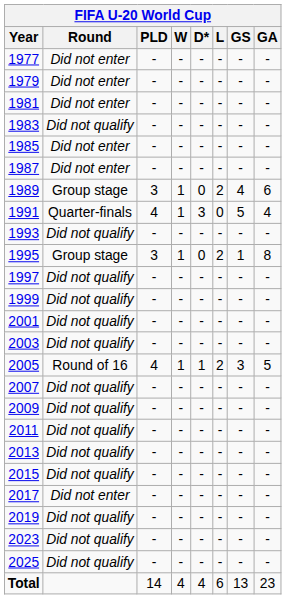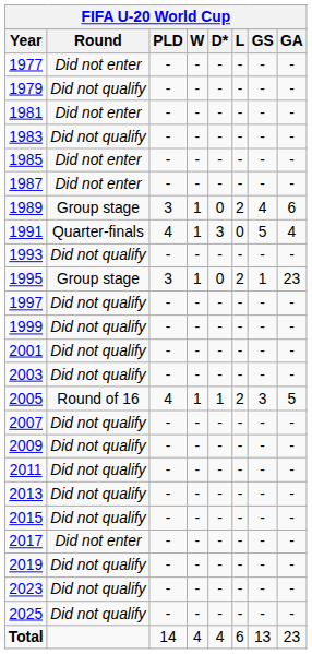1979 | Round: Did not enter -> Did not qualify
1995 | GA: 8 -> 23
